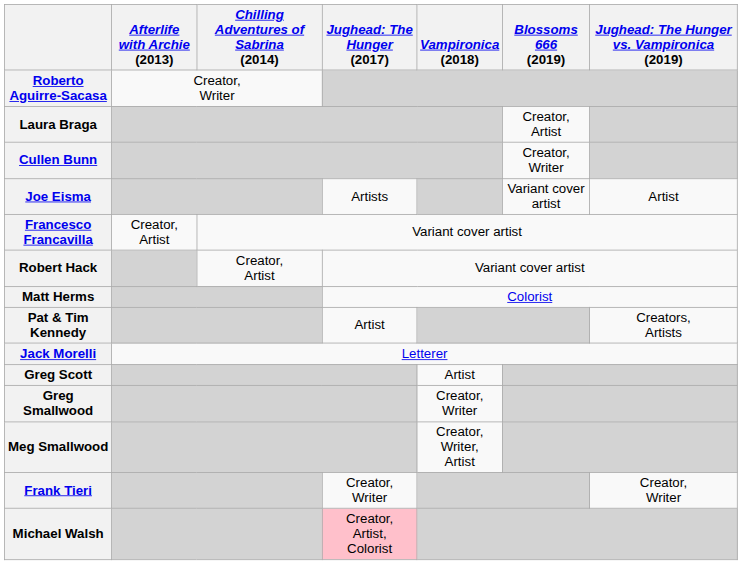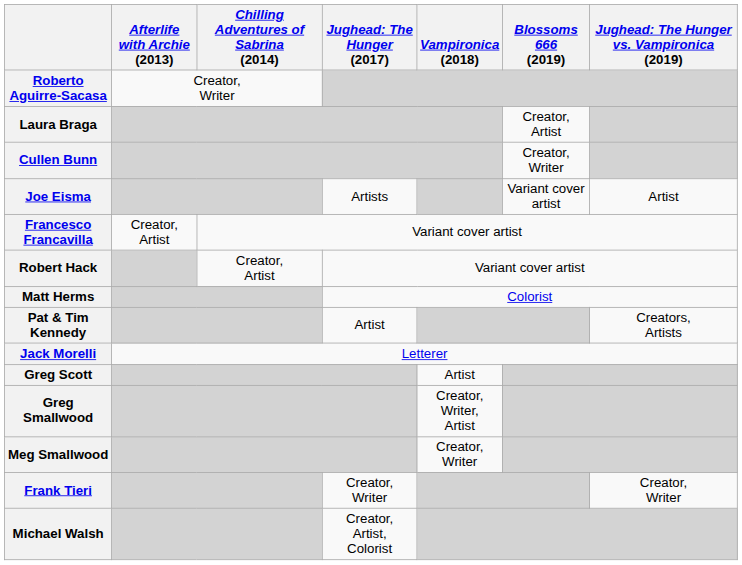Greg Smallwood | Vampironica (2018): Creator, Writer -> Creator, Writer, Artist
Meg Smallwood | Vampironica (2018): Creator, Writer, Artist -> Creator, Writer
Michael Walsh | column 4: pink background -> no background
